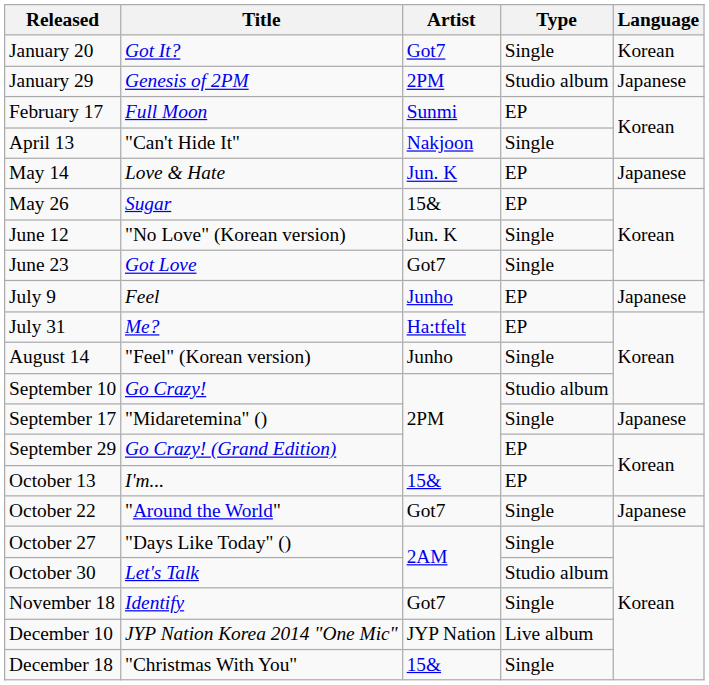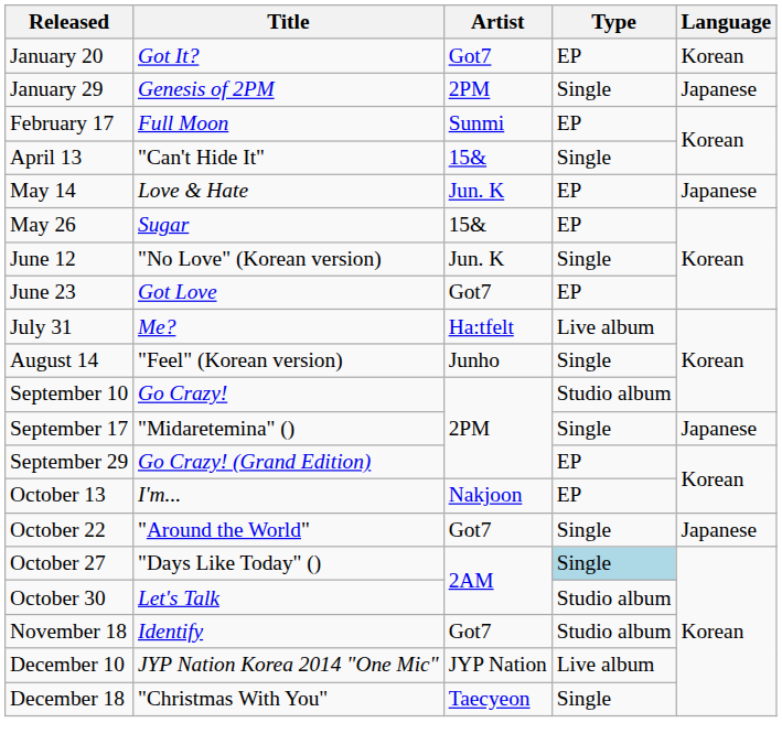January 20 | Type: Single -> EP
January 29 | Type: Studio album -> Single
April 13 | Artist: Nakjoon -> 15&
June 23 | Type: Single -> EP
- row: July 9 | Feel | Junho | EP | Japanese
July 31 | Type: EP -> Live album
October 13 | Artist: 15& -> Nakjoon
October 27 | Type: no background -> lightblue background
November 18 | Type: Single -> Studio album
December 18 | Artist: 15& -> Taecyeon
